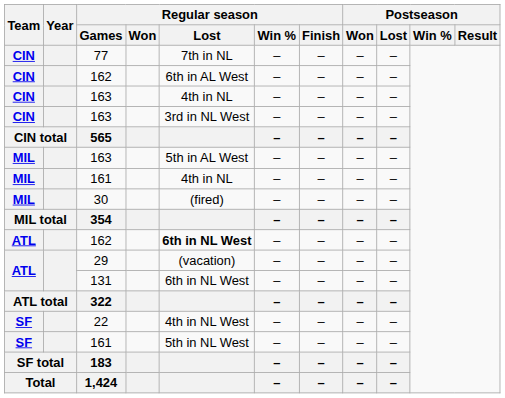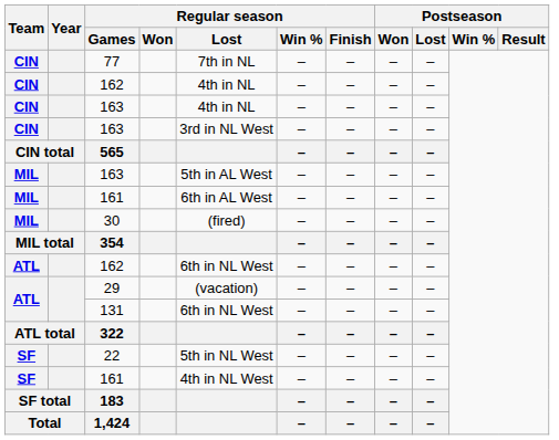CIN / 162 | Regular season / Lost: 6th in AL West -> 4th in NL
MIL / 161 | Regular season / Lost: 4th in NL -> 6th in AL West
ATL / 162 | Regular season / Lost: bold -> normal
22 | Regular season / Lost: 4th in NL West -> 5th in NL West
SF / 161 | Regular season / Lost: 5th in NL West -> 4th in NL West
